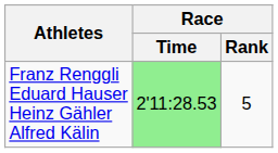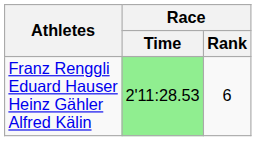Franz Renggli Eduard Hauser Heinz Gähler Alfred Kälin | Race / Rank: 5 -> 6
